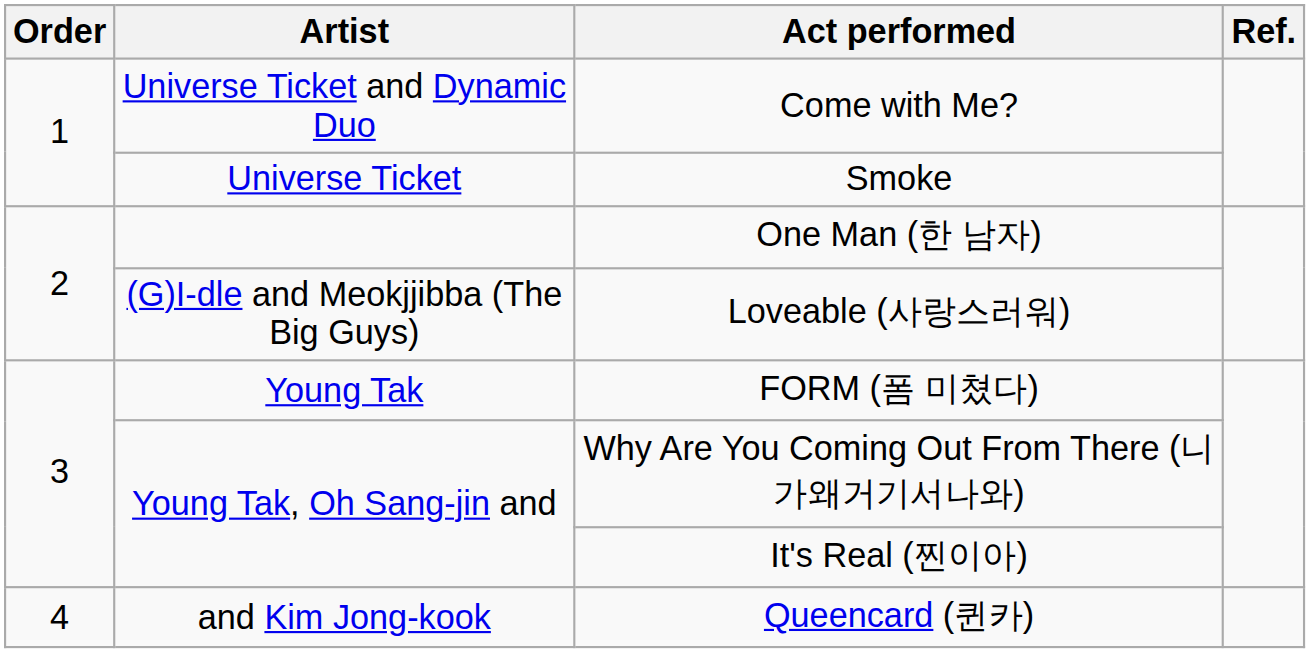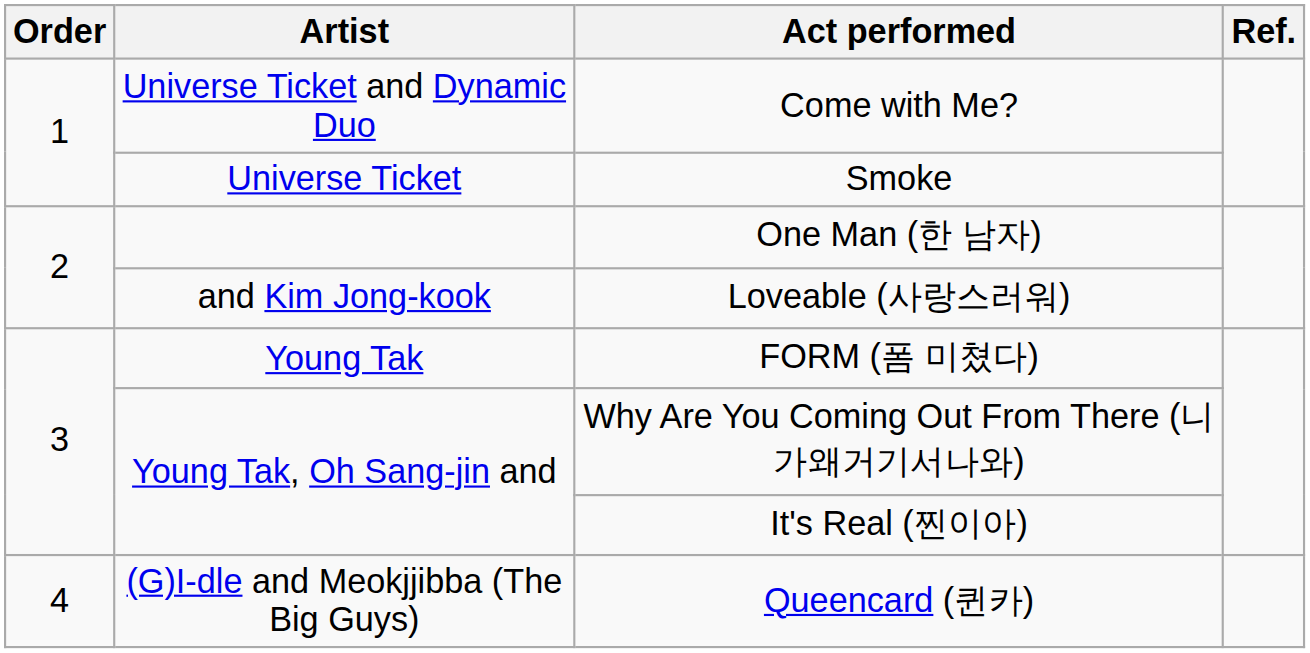Loveable (사랑스러워) | Artist: (G)I-dle and Meokjjibba (The Big Guys) -> and Kim Jong-kook
Queencard (퀸카) | Artist: and Kim Jong-kook -> (G)I-dle and Meokjjibba (The Big Guys)
